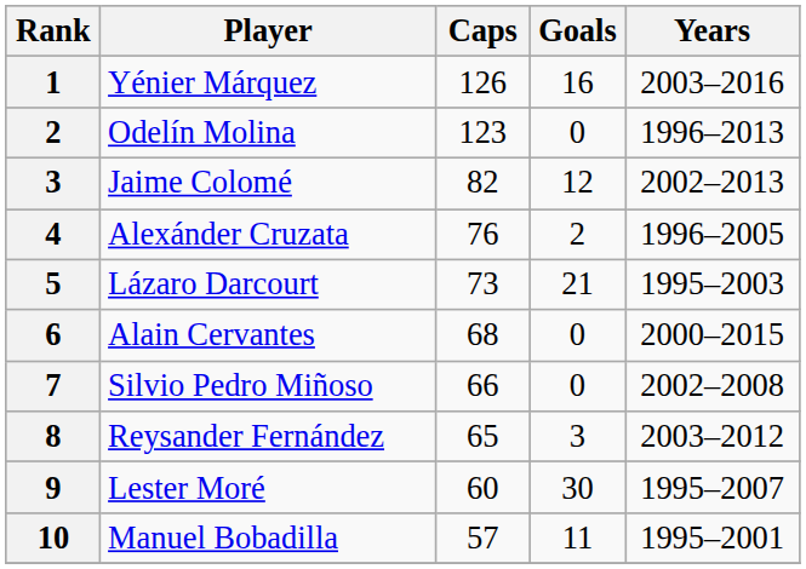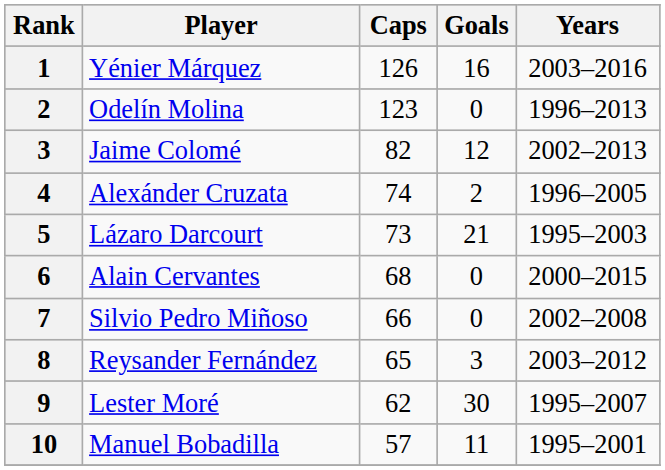Alexánder Cruzata | Caps: 76 -> 74
Lester Moré | Caps: 60 -> 62
